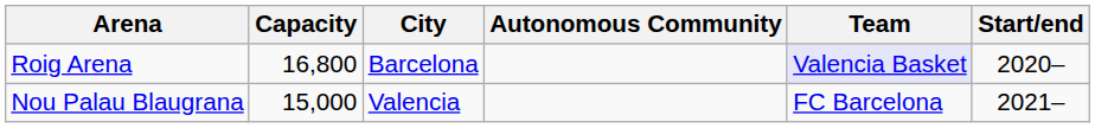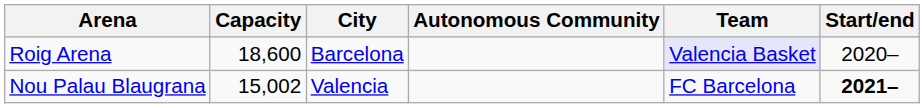Roig Arena | Capacity: 16,800 -> 18,600
Nou Palau Blaugrana | Capacity: 15,000 -> 15,002
Nou Palau Blaugrana | Start/end: normal -> bold
